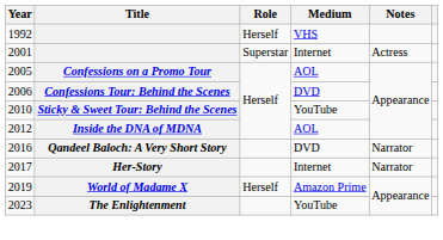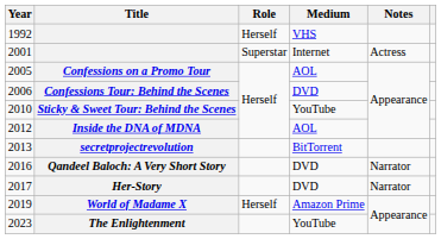+ row: 2013 | secretprojectrevolution | BitTorrent
Her-Story | Medium: Internet -> DVD
